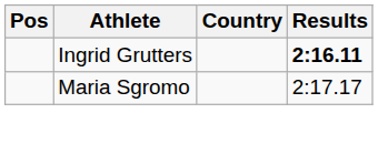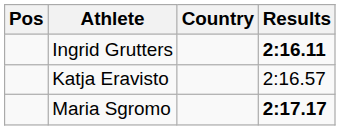+ row: Katja Eravisto | 2:16.57
Maria Sgromo | Results: normal -> bold
